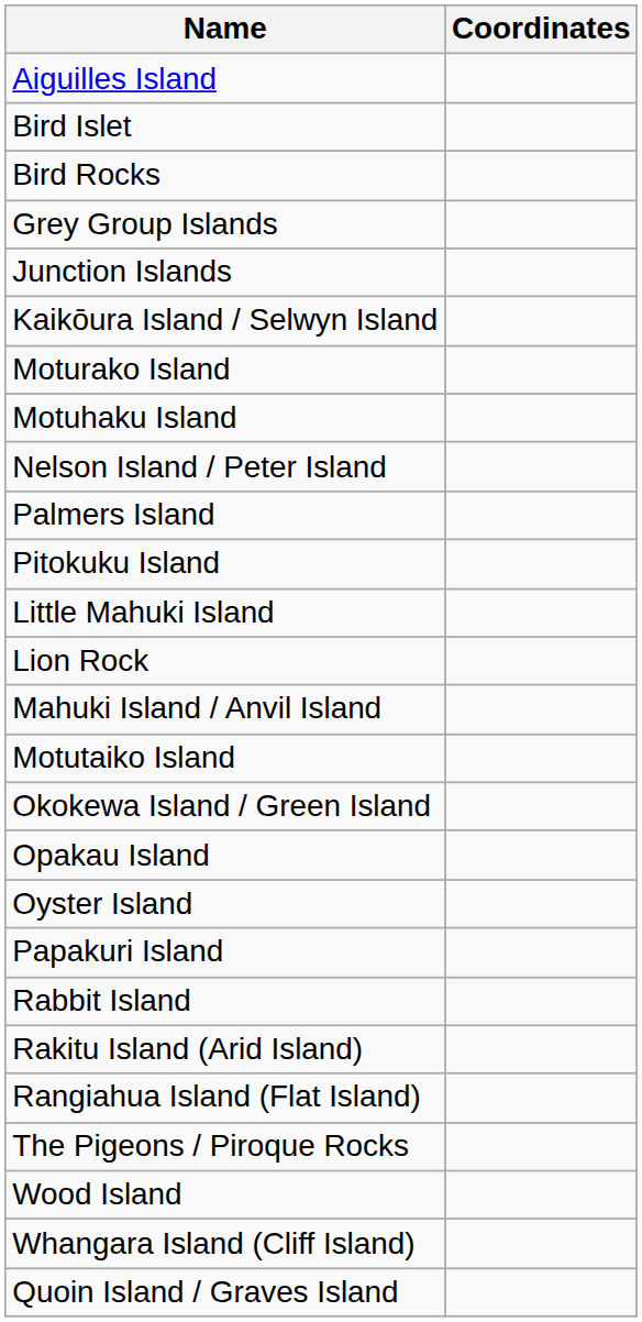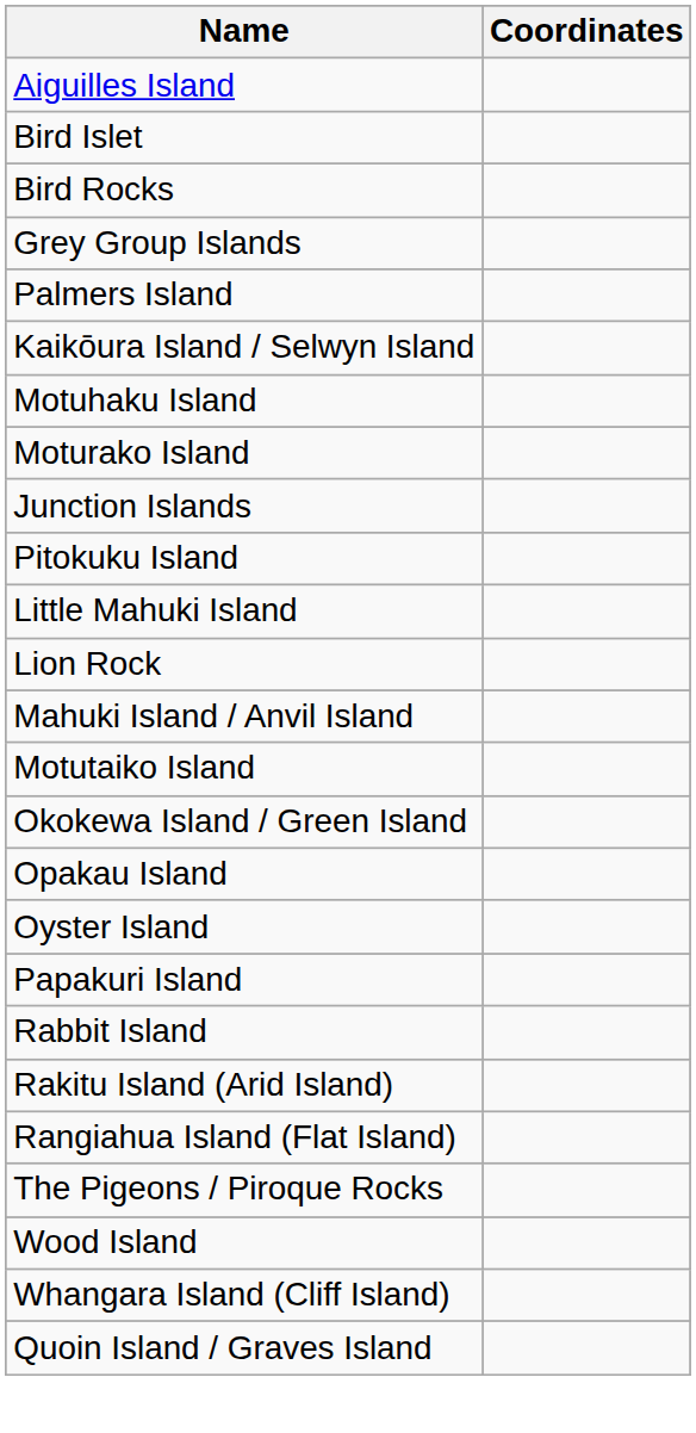rows swapped: Junction Islands <-> Palmers Island
rows swapped: Moturako Island <-> Motuhaku Island
- row: Nelson Island / Peter Island
